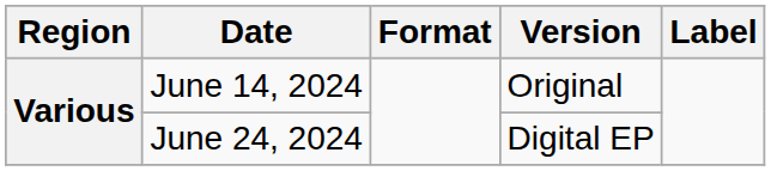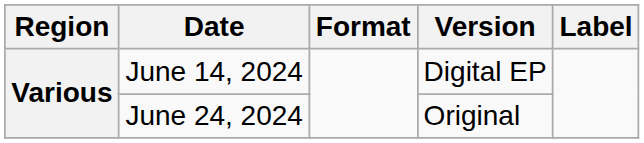June 14, 2024 | Version: Original -> Digital EP
June 24, 2024 | Version: Digital EP -> Original
